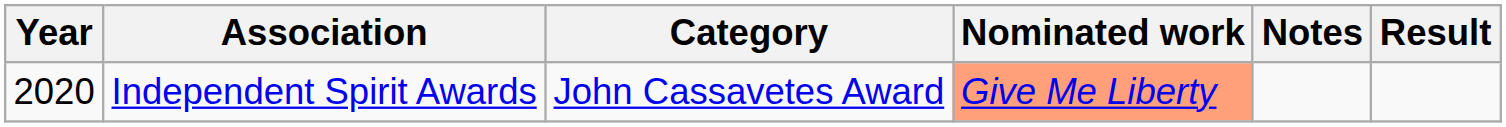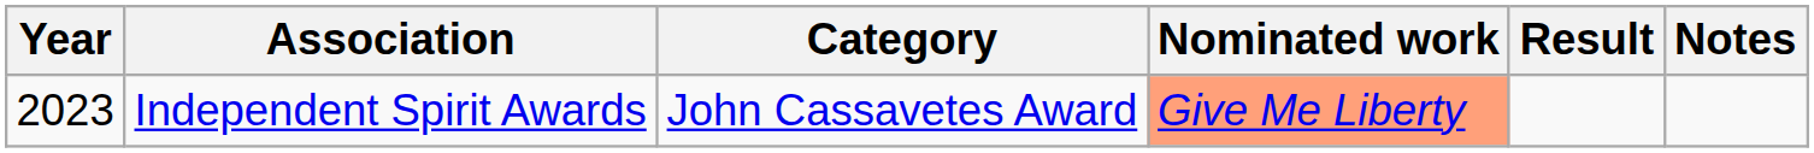columns swapped: Result <-> Notes
Independent Spirit Awards | Year: 2020 -> 2023
